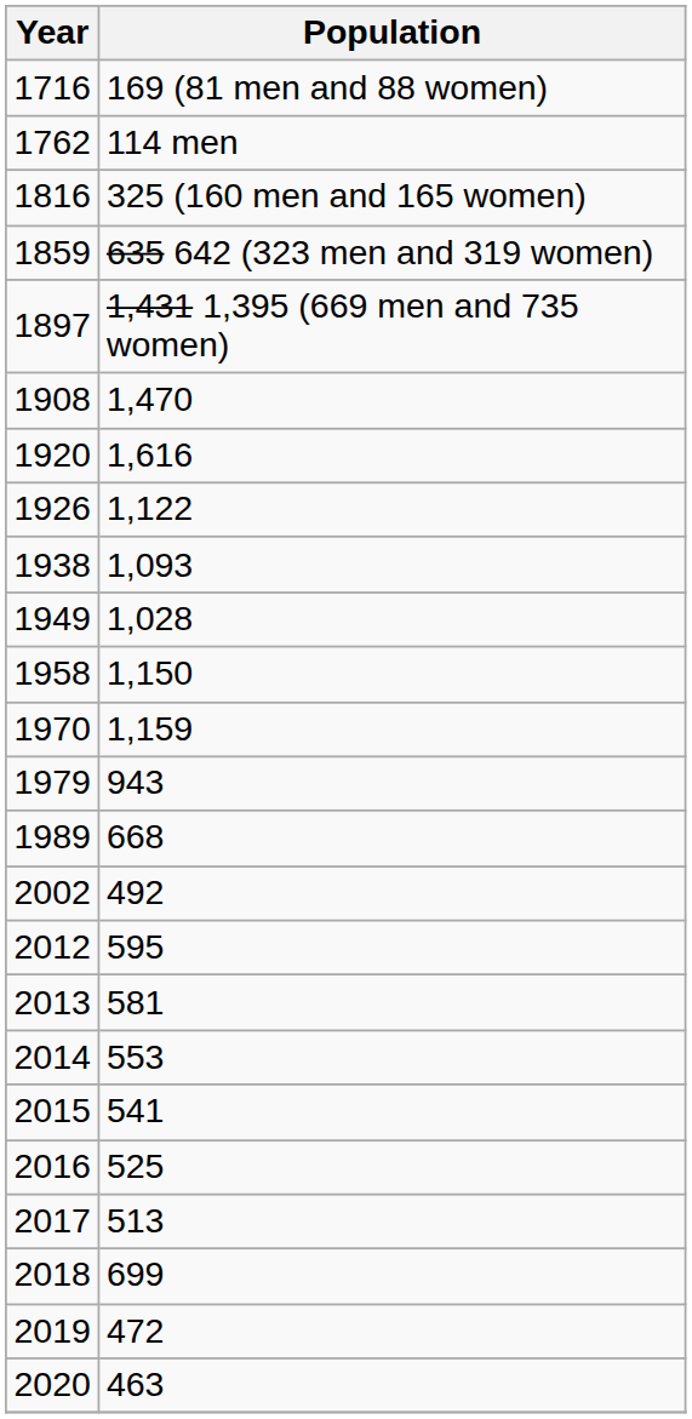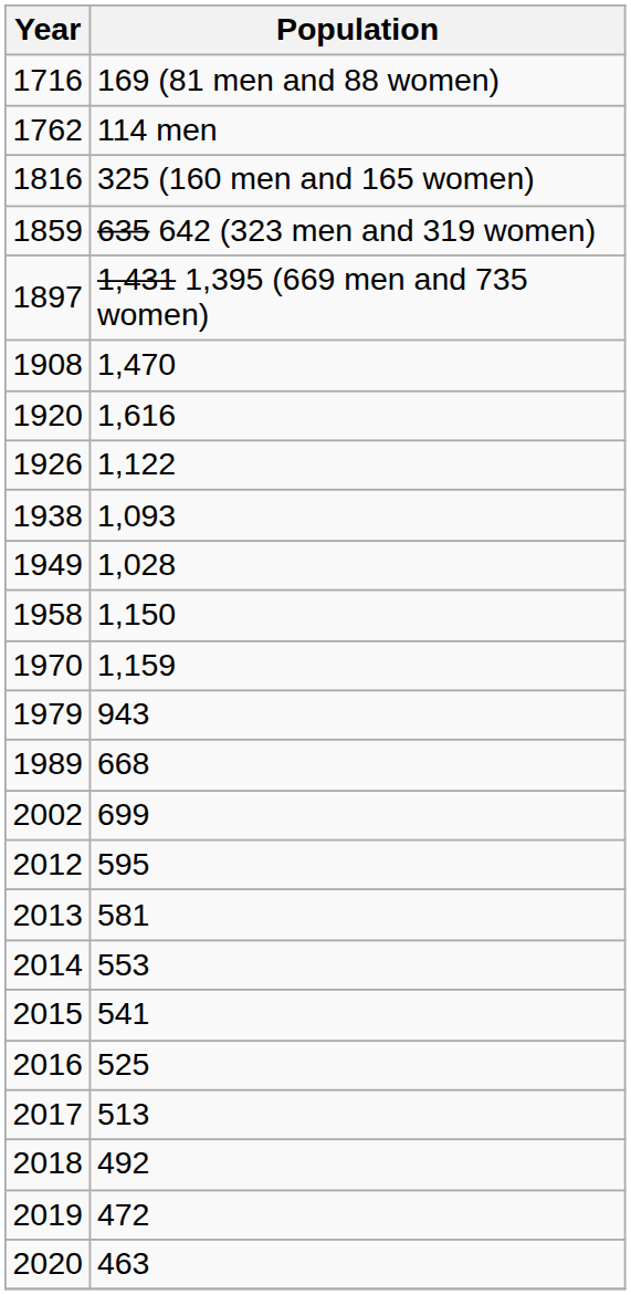2002 | Population: 492 -> 699
2018 | Population: 699 -> 492
